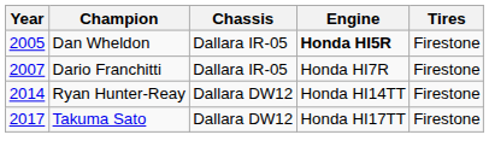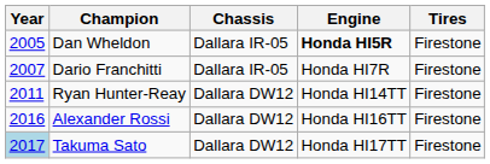Ryan Hunter-Reay | Year: 2014 -> 2011
+ row: 2016 | Alexander Rossi | Dallara DW12 | Honda HI16TT | Firestone
Takuma Sato | Year: no background -> lightblue background
